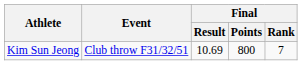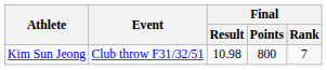Kim Sun Jeong | Final / Result: 10.69 -> 10.98
